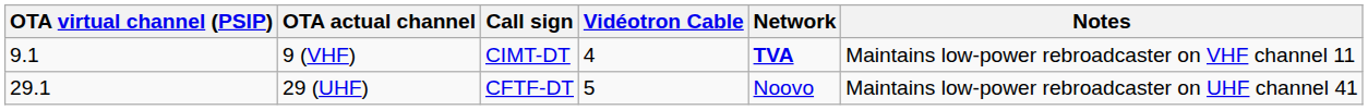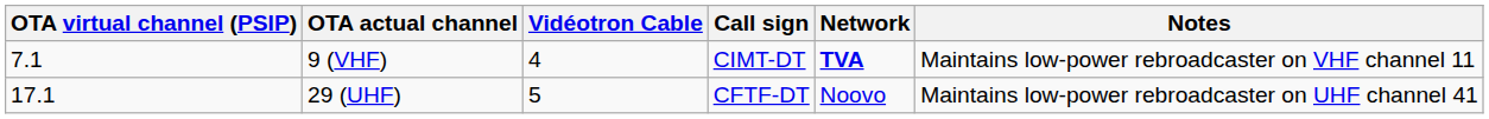columns swapped: Vidéotron Cable <-> Call sign
9 (VHF) | OTA virtual channel (PSIP): 9.1 -> 7.1
29 (UHF) | OTA virtual channel (PSIP): 29.1 -> 17.1
